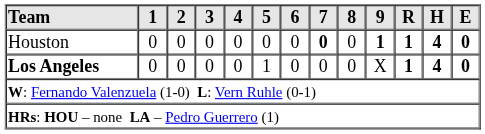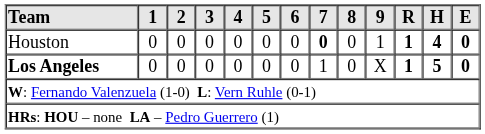Houston | 9: bold -> normal
Los Angeles | 5: 1 -> 0
Los Angeles | 7: 0 -> 1
Los Angeles | H: 4 -> 5
